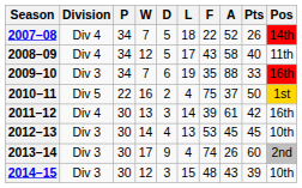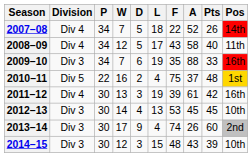2010–11 | Pts: 50 -> 48
2011–12 | L: 14 -> 19
